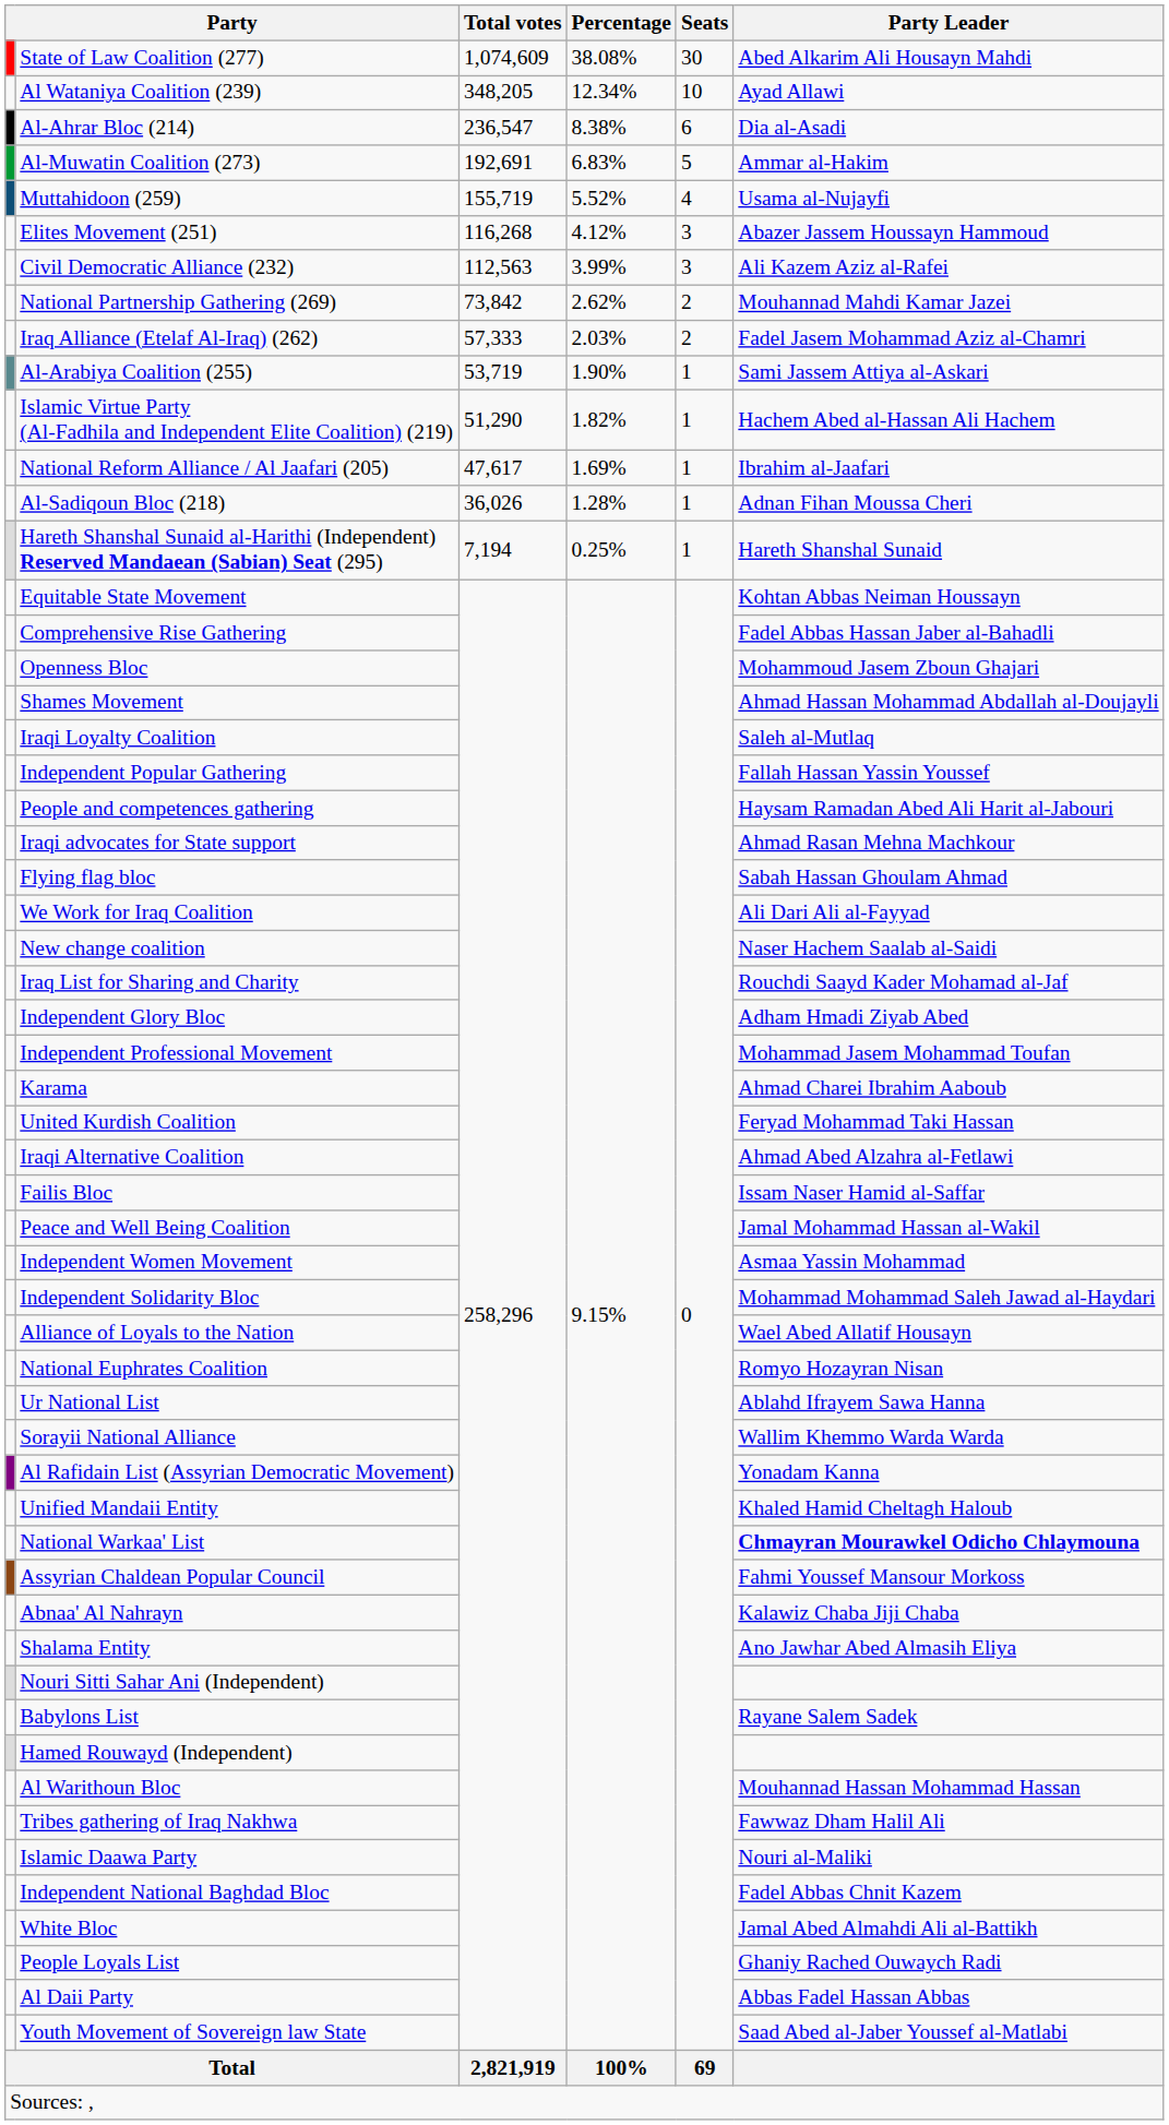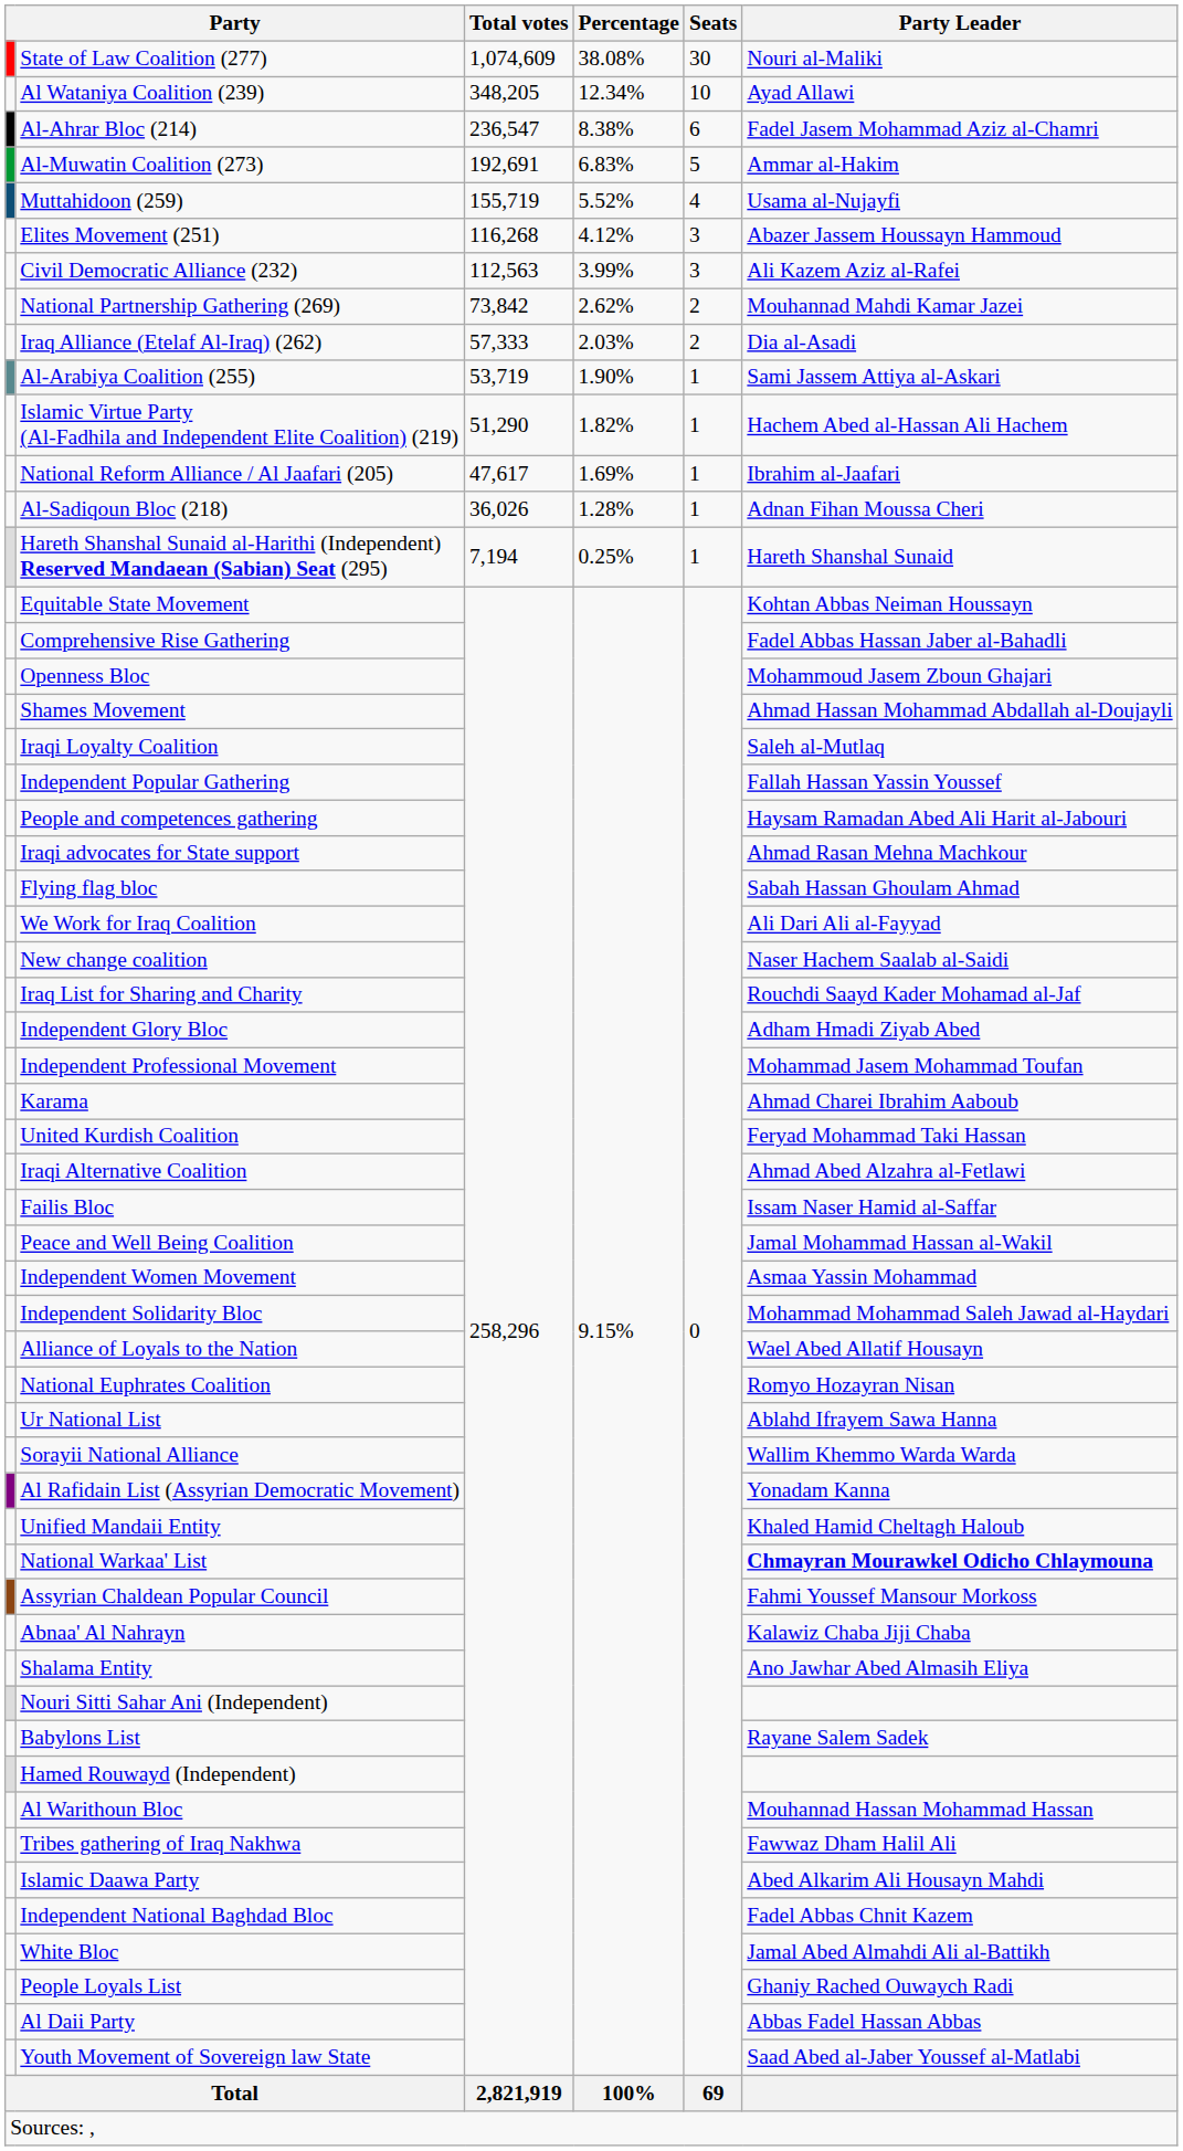State of Law Coalition (277) | Party Leader: Abed Alkarim Ali Housayn Mahdi -> Nouri al-Maliki
Al-Ahrar Bloc (214) | Party Leader: Dia al-Asadi -> Fadel Jasem Mohammad Aziz al-Chamri
Iraq Alliance (Etelaf Al-Iraq) (262) | Party Leader: Fadel Jasem Mohammad Aziz al-Chamri -> Dia al-Asadi
Islamic Daawa Party | Party Leader: Nouri al-Maliki -> Abed Alkarim Ali Housayn Mahdi
